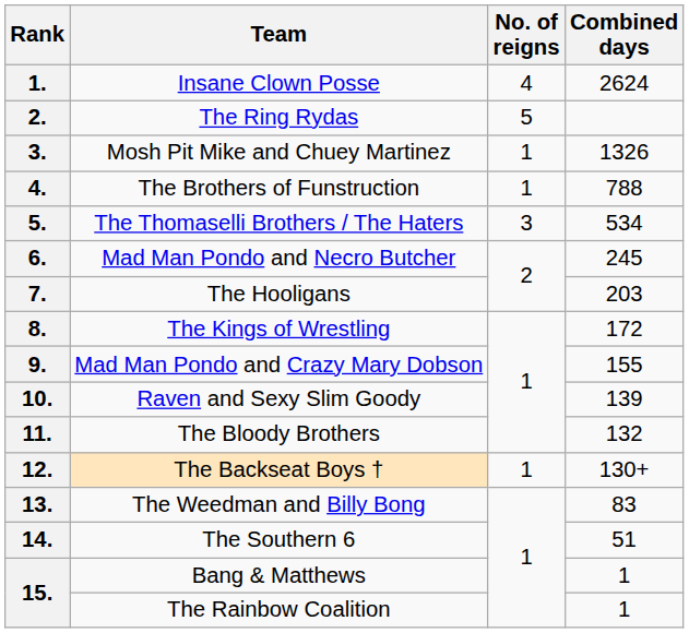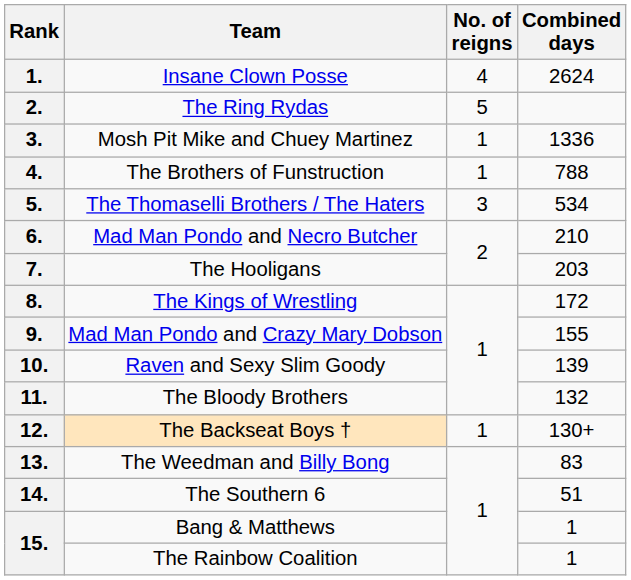3. | Combined days: 1326 -> 1336
6. | Combined days: 245 -> 210
